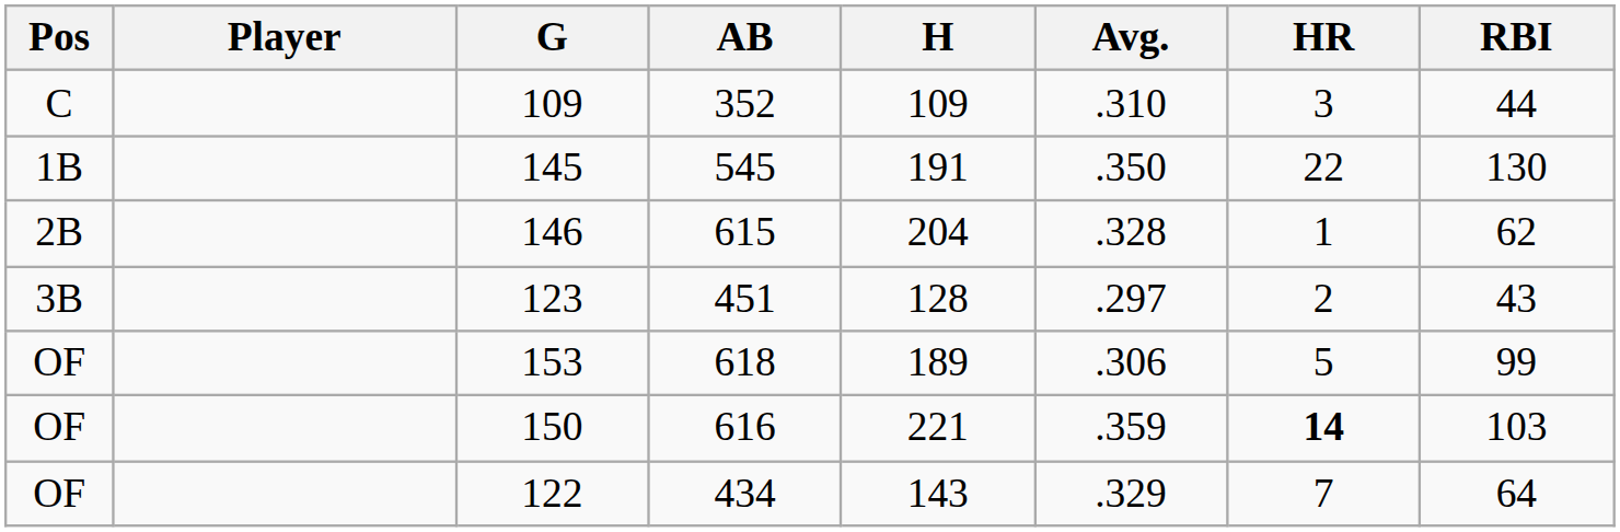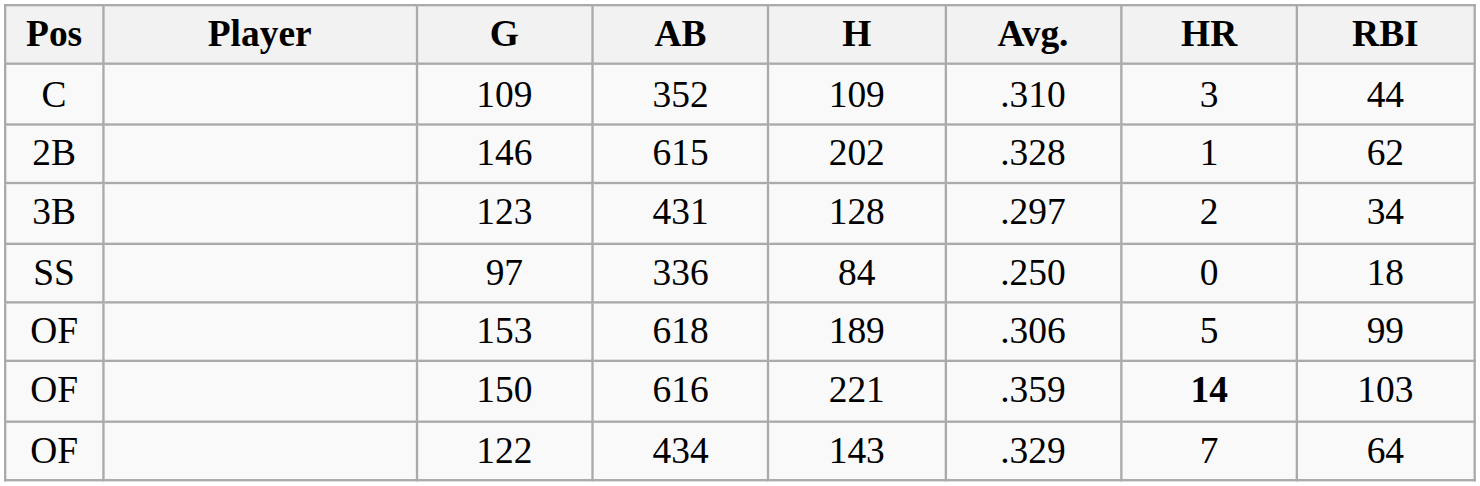- row: 1B | 145 | 545 | 191 | .350 | 22 | 130
146 | H: 204 -> 202
123 | AB: 451 -> 431
123 | RBI: 43 -> 34
+ row: SS | 97 | 336 | 84 | .250 | 0 | 18
